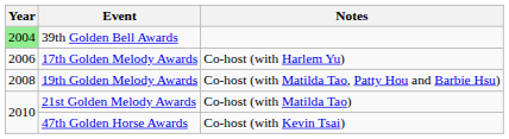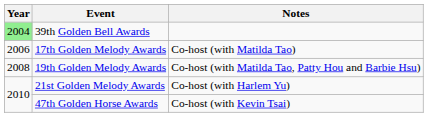17th Golden Melody Awards | Notes: Co-host (with Harlem Yu) -> Co-host (with Matilda Tao)
21st Golden Melody Awards | Notes: Co-host (with Matilda Tao) -> Co-host (with Harlem Yu)
